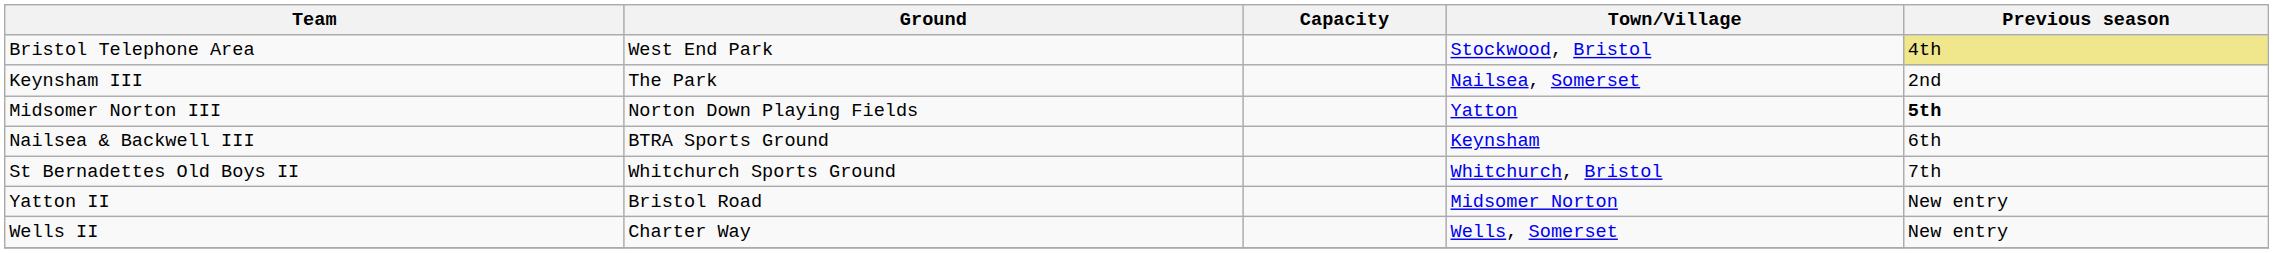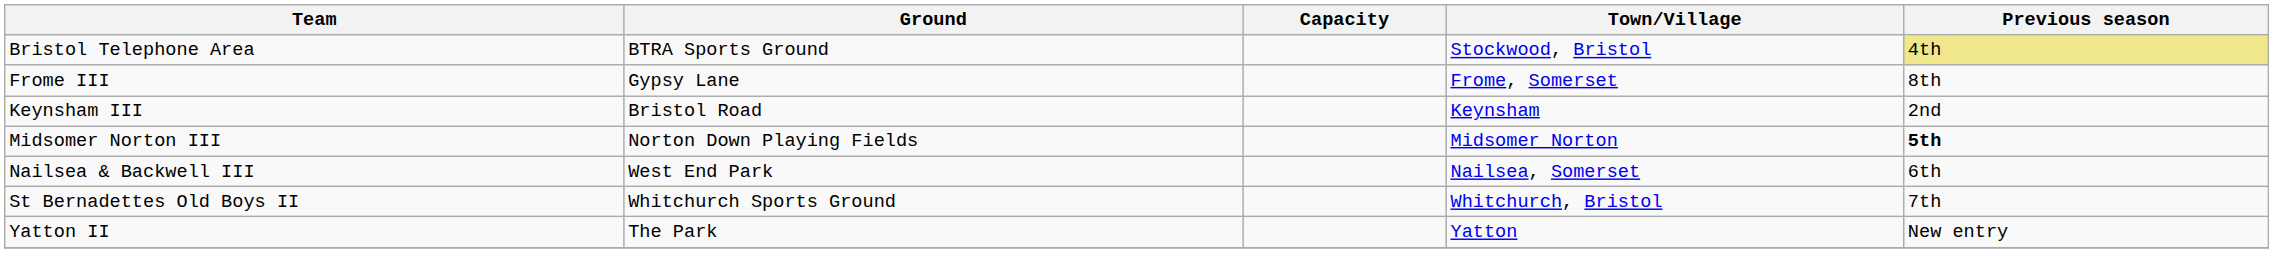Bristol Telephone Area | Ground: West End Park -> BTRA Sports Ground
+ row: Frome III | Gypsy Lane | Frome, Somerset | 8th
Keynsham III | Ground: The Park -> Bristol Road
Keynsham III | Town/Village: Nailsea, Somerset -> Keynsham
Midsomer Norton III | Town/Village: Yatton -> Midsomer Norton
Nailsea & Backwell III | Ground: BTRA Sports Ground -> West End Park
Nailsea & Backwell III | Town/Village: Keynsham -> Nailsea, Somerset
Yatton II | Ground: Bristol Road -> The Park
Yatton II | Town/Village: Midsomer Norton -> Yatton
- row: Wells II | Charter Way | Wells, Somerset | New entry
